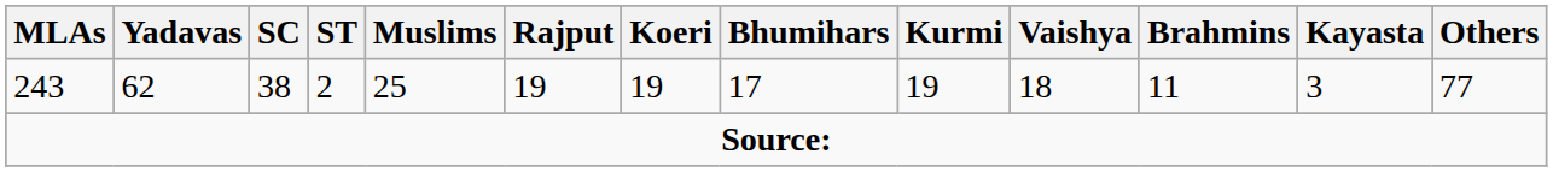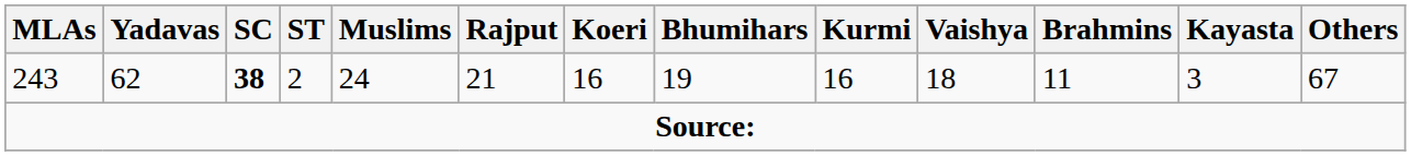243 | SC: normal -> bold
243 | Muslims: 25 -> 24
243 | Rajput: 19 -> 21
243 | Koeri: 19 -> 16
243 | Bhumihars: 17 -> 19
243 | Kurmi: 19 -> 16
243 | Others: 77 -> 67
